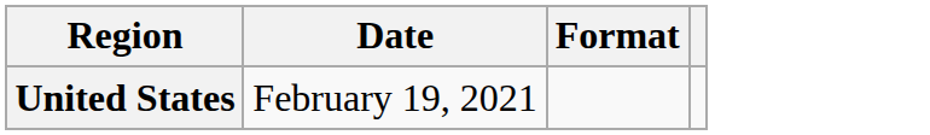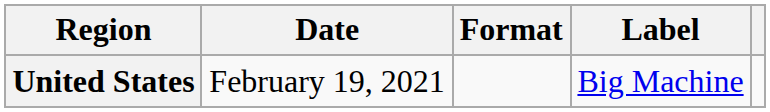+ column: Label | Big Machine
